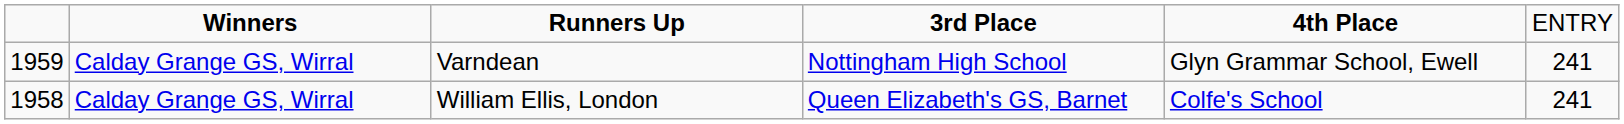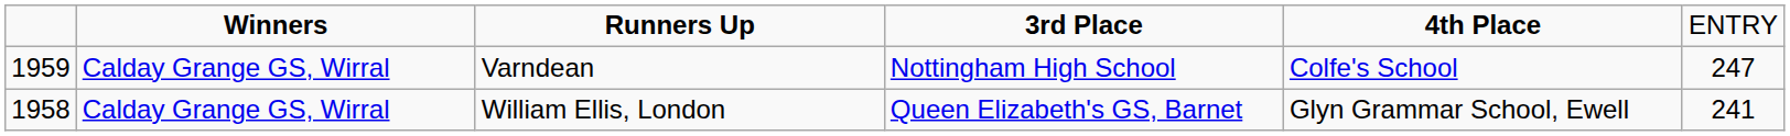Varndean | column 5: Glyn Grammar School, Ewell -> Colfe's School
Varndean | column 6: 241 -> 247
William Ellis, London | column 5: Colfe's School -> Glyn Grammar School, Ewell
